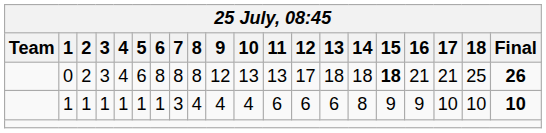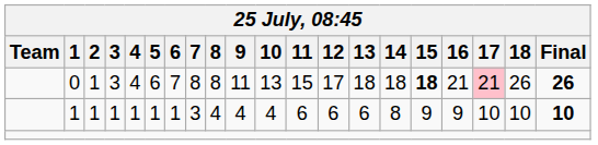0 | 2: 2 -> 1
0 | 6: 8 -> 7
0 | 9: 12 -> 11
0 | 11: 13 -> 15
0 | 17: no background -> pink background
0 | 18: 25 -> 26
